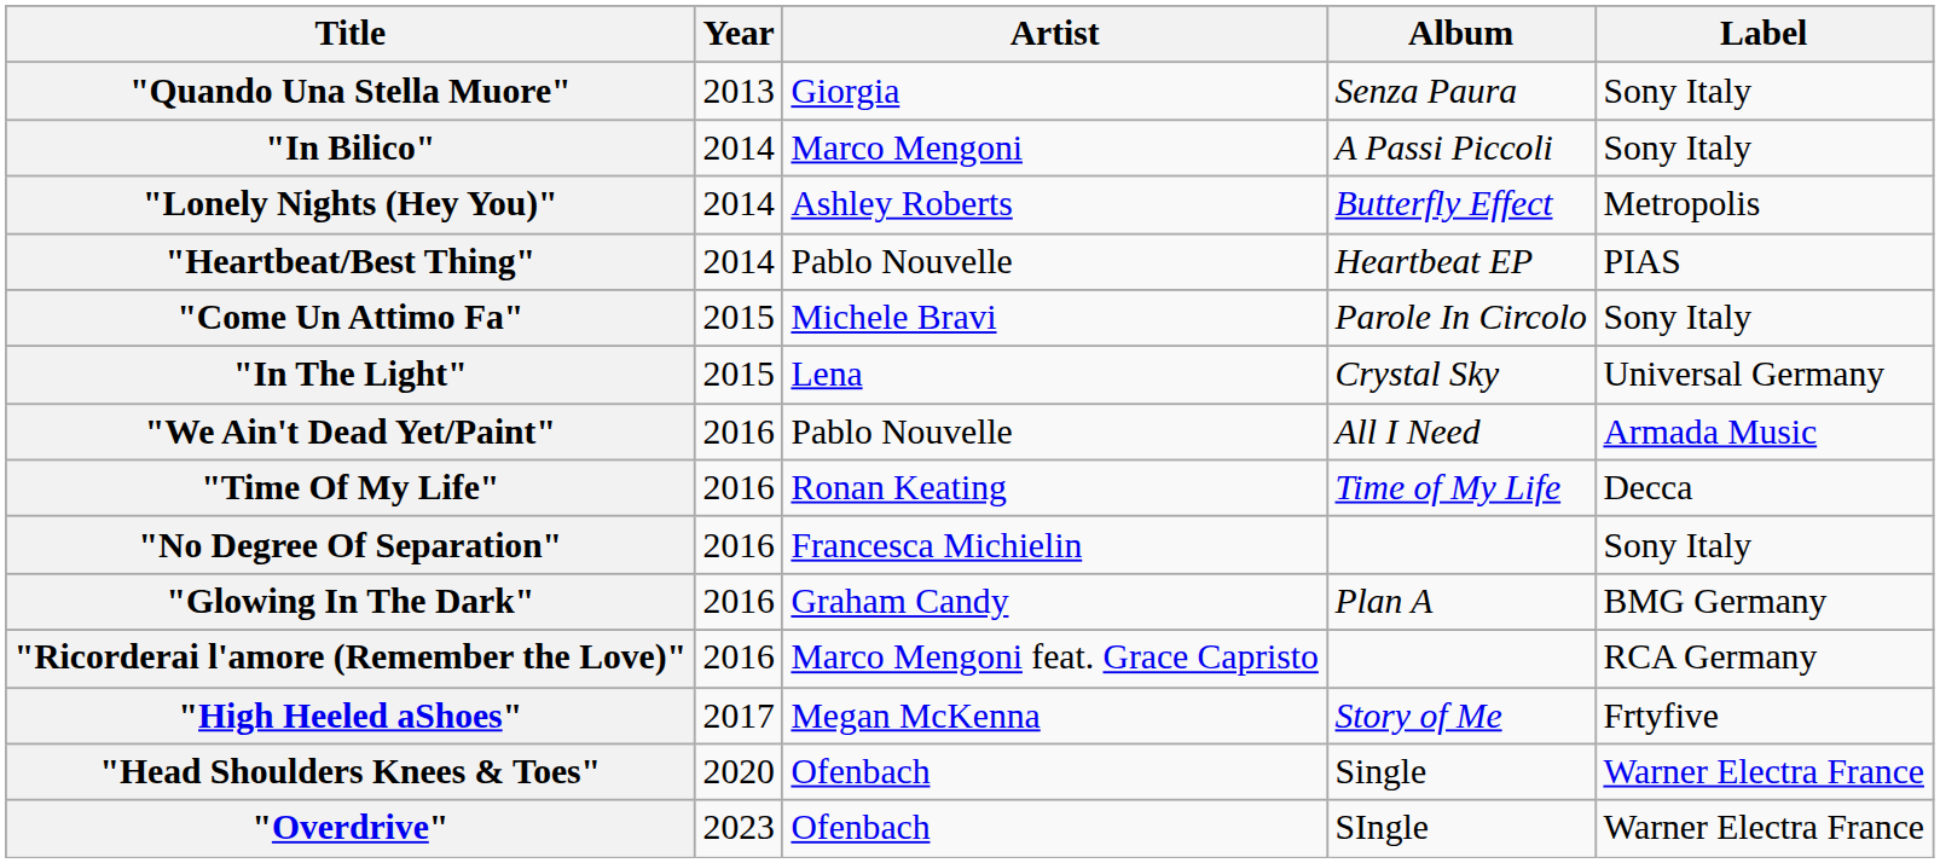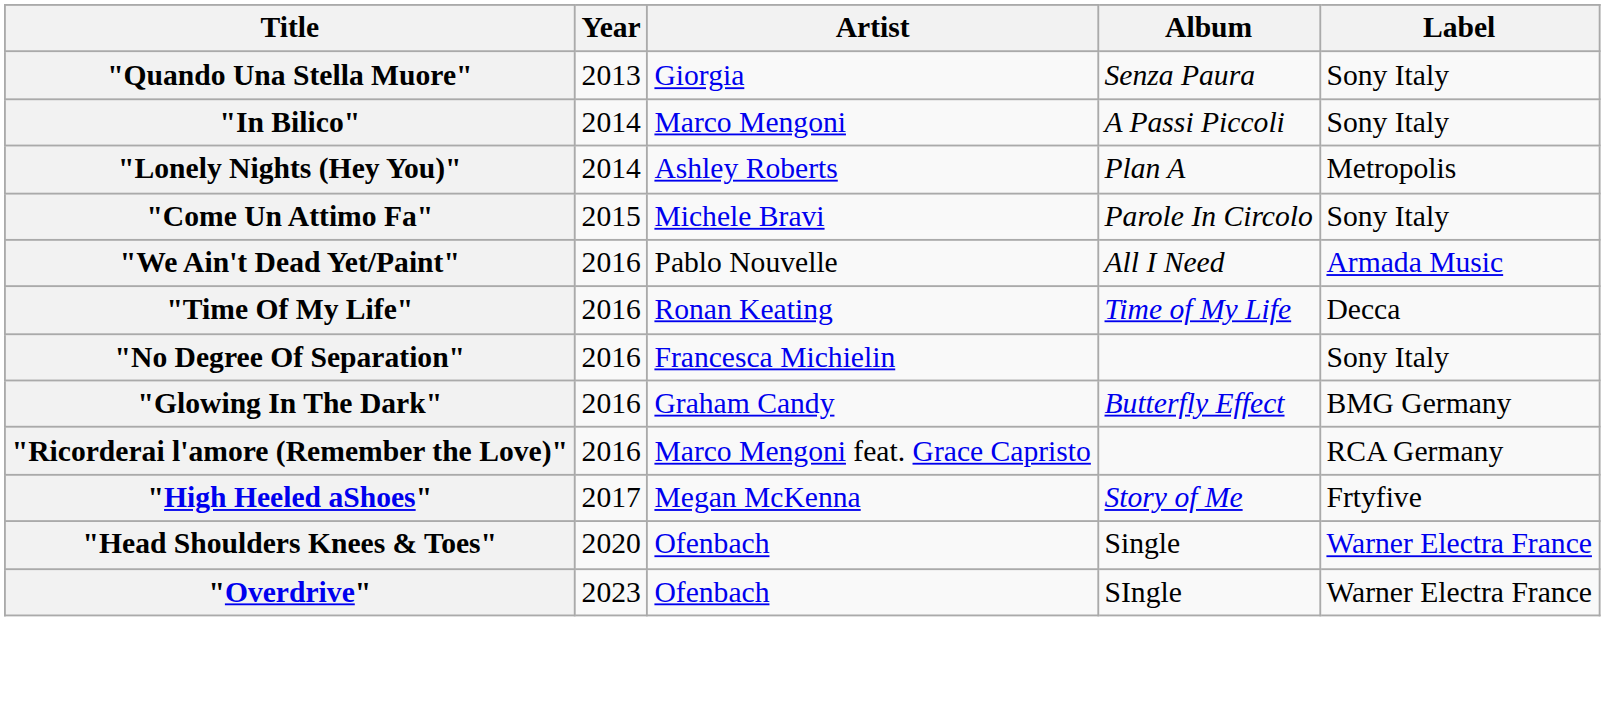"Lonely Nights (Hey You)" | Album: Butterfly Effect -> Plan A
- row: "Heartbeat/Best Thing" | 2014 | Pablo Nouvelle | Heartbeat EP | PIAS
- row: "In The Light" | 2015 | Lena | Crystal Sky | Universal Germany
"Glowing In The Dark" | Album: Plan A -> Butterfly Effect
